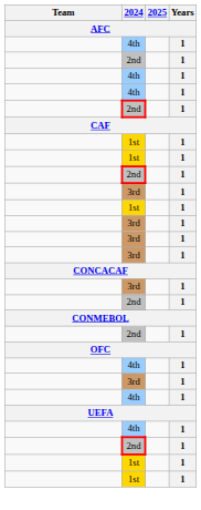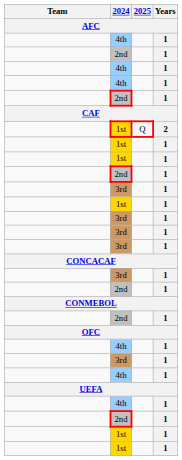+ row: 1st | Q | 2
